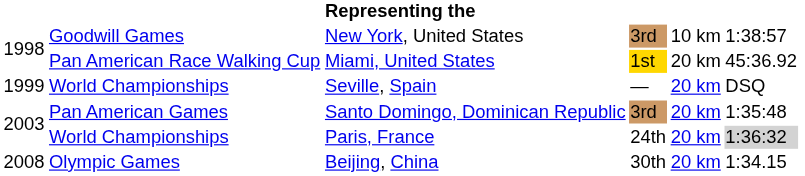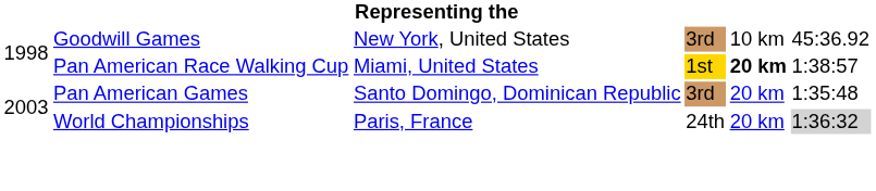New York, United States | column 6: 1:38:57 -> 45:36.92
Miami, United States | column 5: normal -> bold
Miami, United States | column 6: 45:36.92 -> 1:38:57
- row: 1999 | World Championships | Seville, Spain | — | 20 km | DSQ
- row: 2008 | Olympic Games | Beijing, China | 30th | 20 km | 1:34.15
